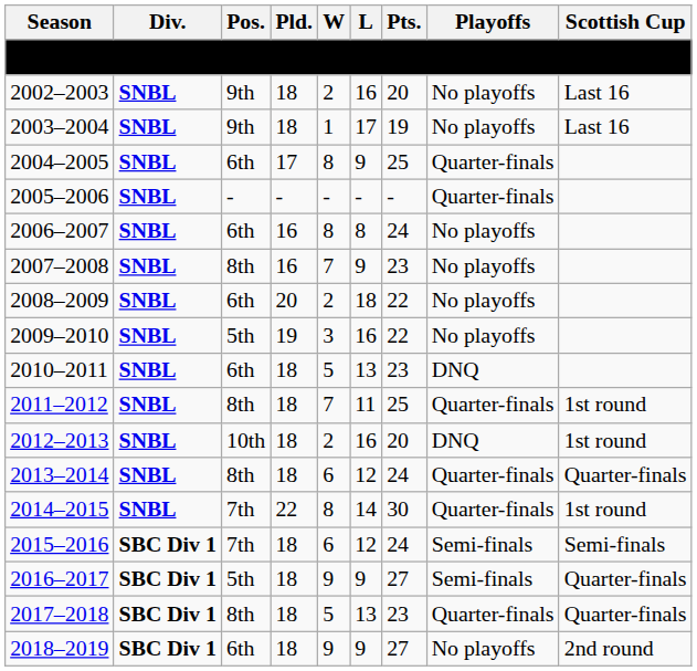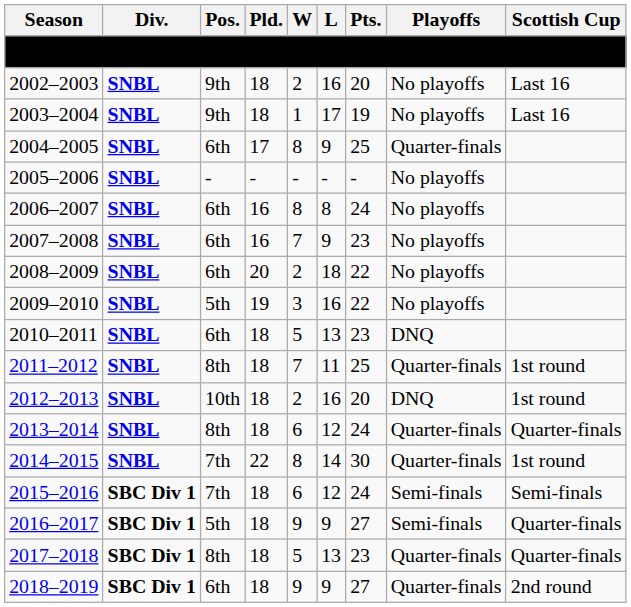2005–2006 | Playoffs: Quarter-finals -> No playoffs
2007–2008 | Pos.: 8th -> 6th
2018–2019 | Playoffs: No playoffs -> Quarter-finals
